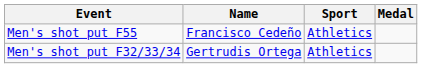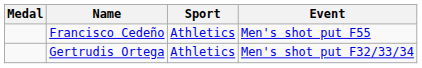columns swapped: Medal <-> Event
